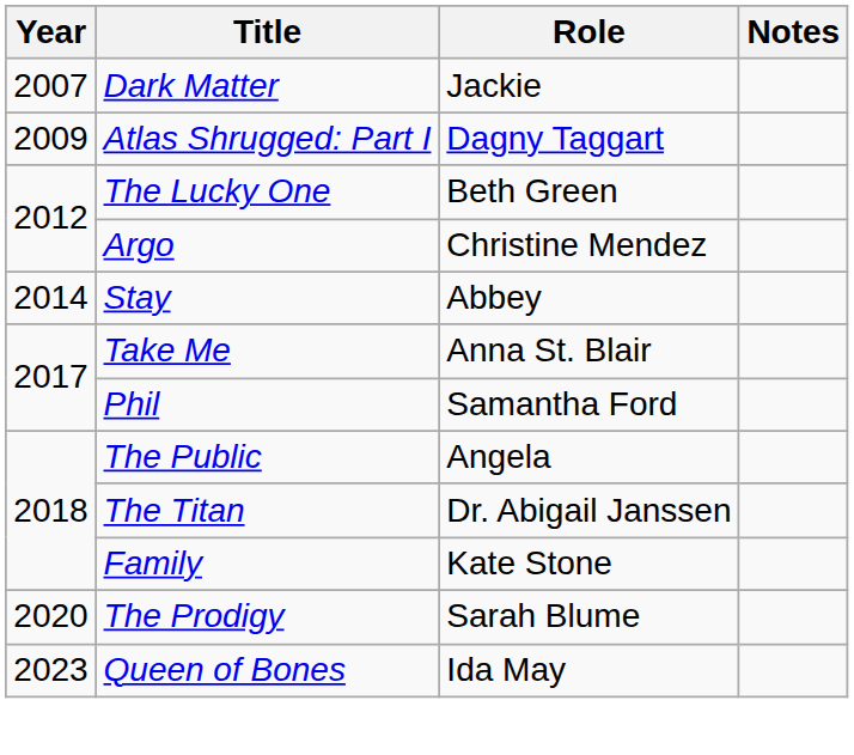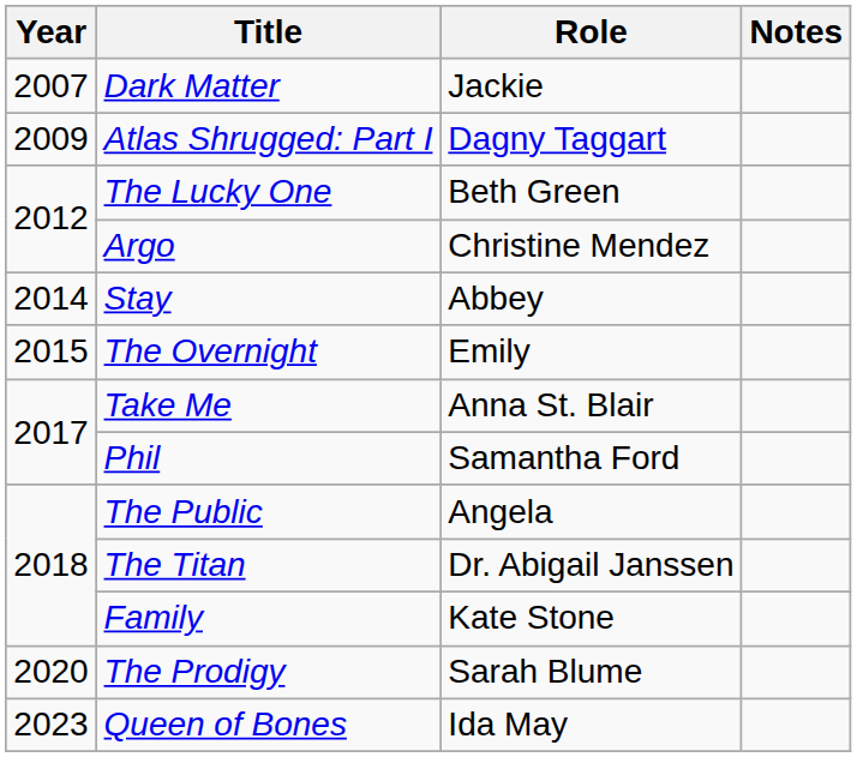+ row: 2015 | The Overnight | Emily
